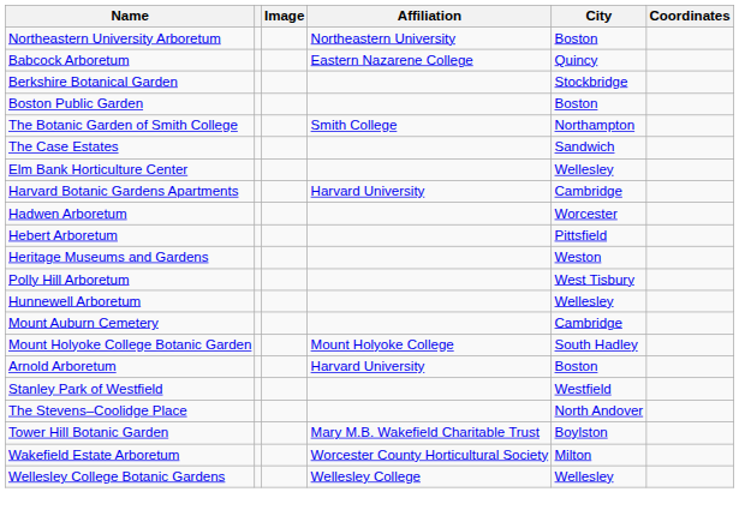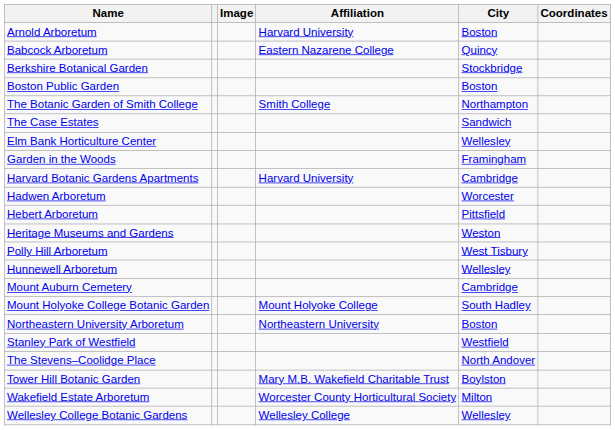rows swapped: Arnold Arboretum <-> Northeastern University Arboretum
+ row: Garden in the Woods | Framingham
